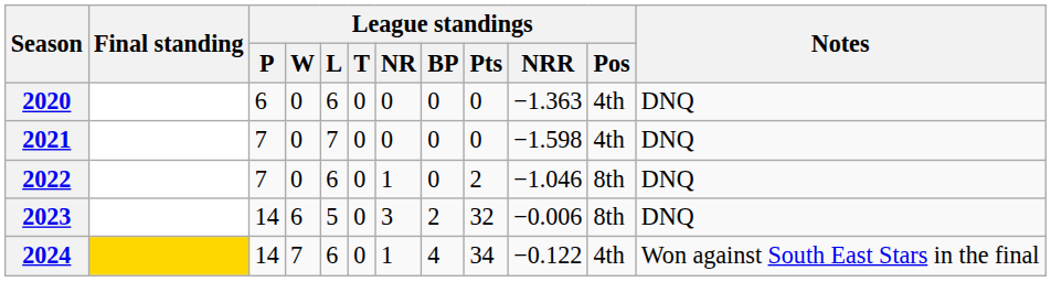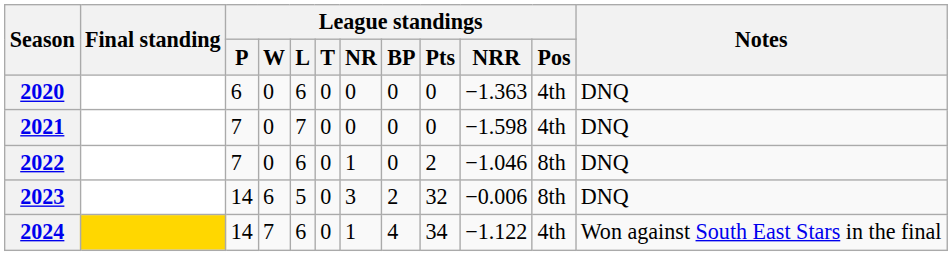2024 | League standings / NRR: −0.122 -> −1.122
